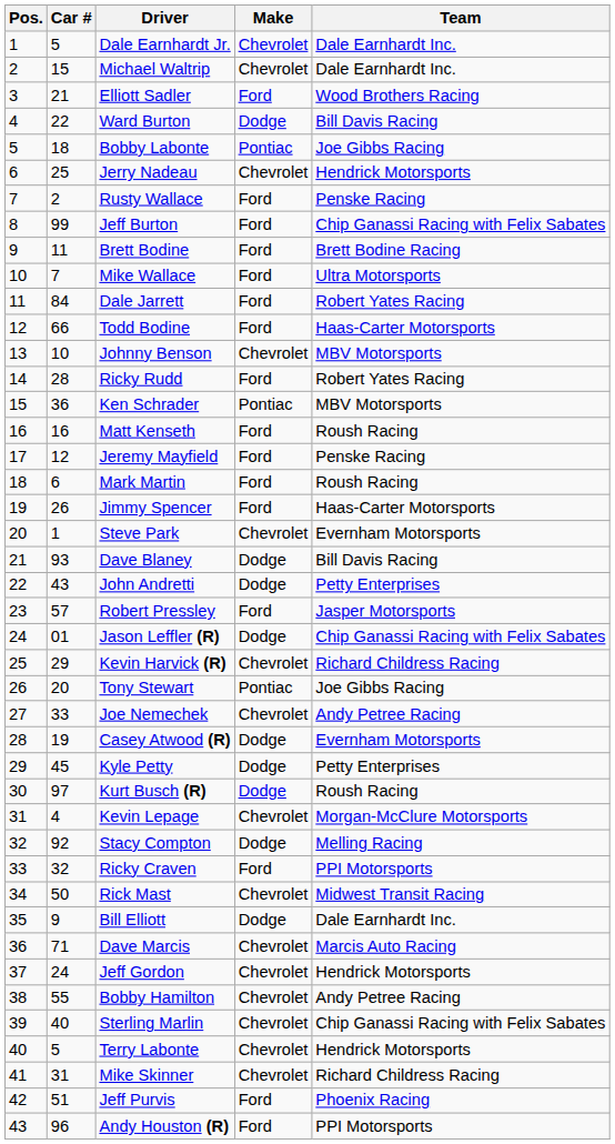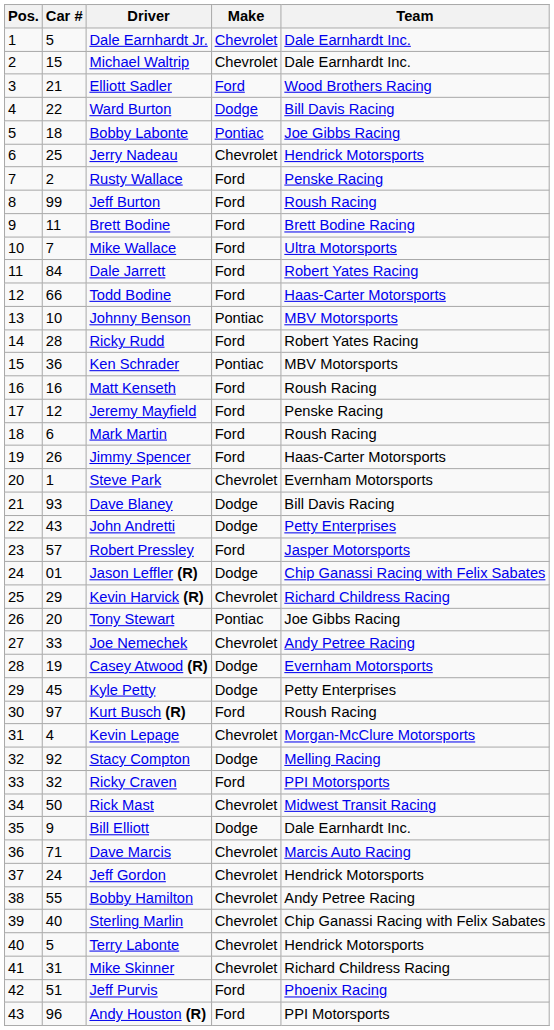Jeff Burton | Team: Chip Ganassi Racing with Felix Sabates -> Roush Racing
Johnny Benson | Make: Chevrolet -> Pontiac
Kurt Busch (R) | Make: Dodge -> Ford
